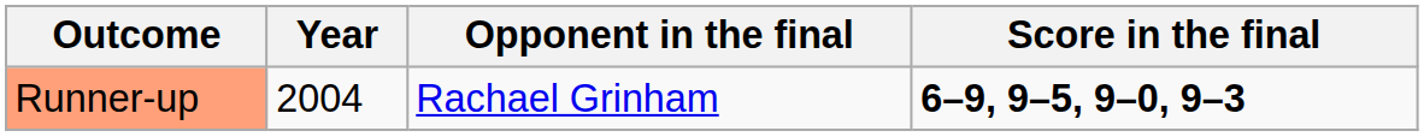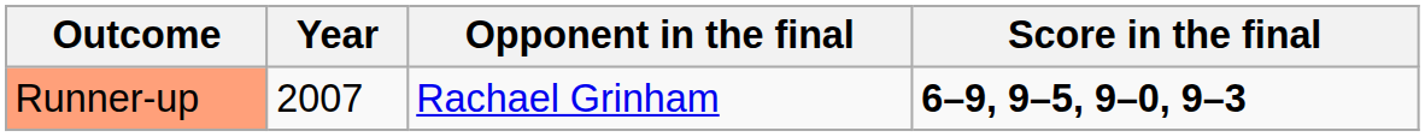Runner-up | Year: 2004 -> 2007
